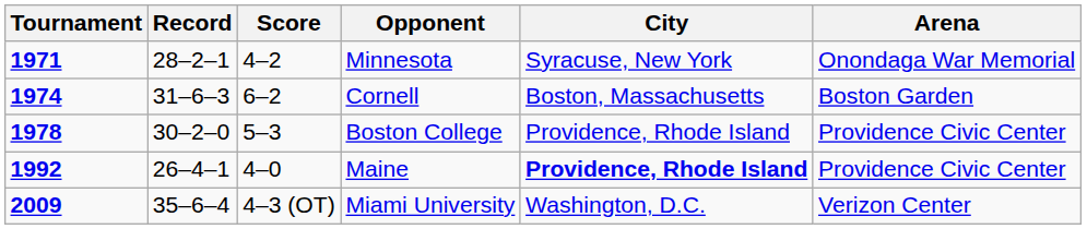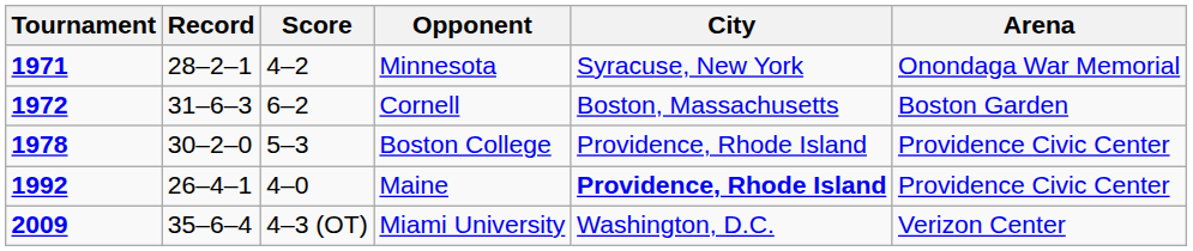Cornell | Tournament: 1974 -> 1972
